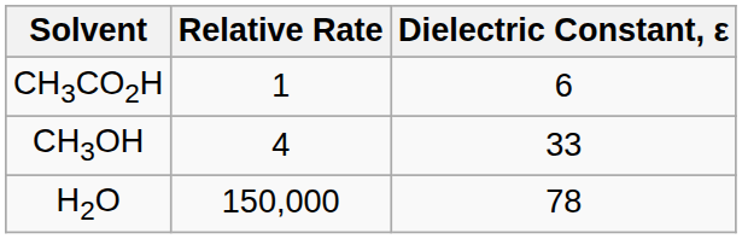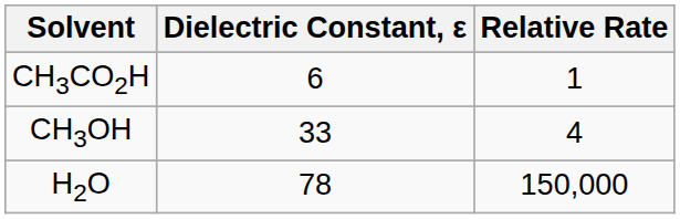columns swapped: Dielectric Constant, ε <-> Relative Rate
